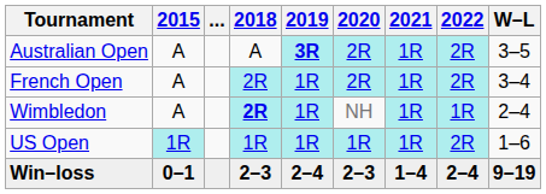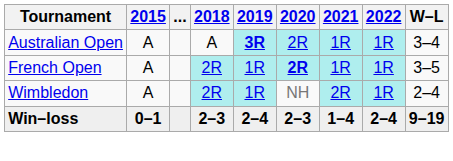Australian Open | 2022: 2R -> 1R
Australian Open | W–L: 3–5 -> 3–4
French Open | 2020: normal -> bold
French Open | 2022: 2R -> 1R
French Open | W–L: 3–4 -> 3–5
Wimbledon | 2018: bold -> normal
Wimbledon | 2021: 1R -> 2R
- row: US Open | 1R | 1R | 1R | 1R | 1R | 2R | 1–6
